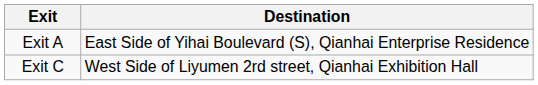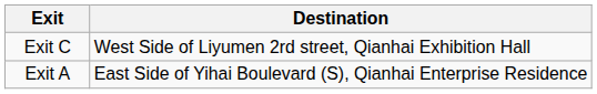rows swapped: Exit A <-> Exit C
